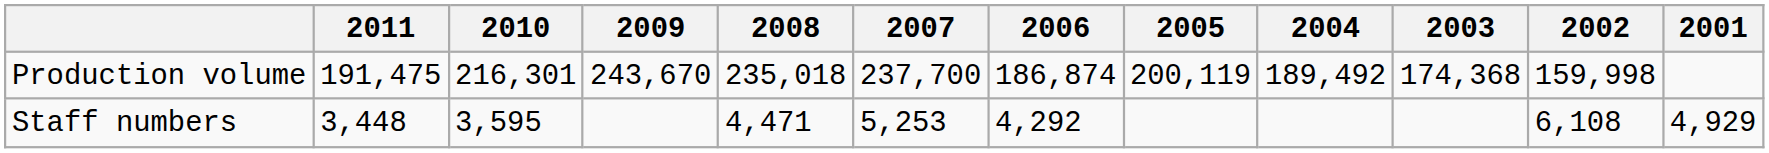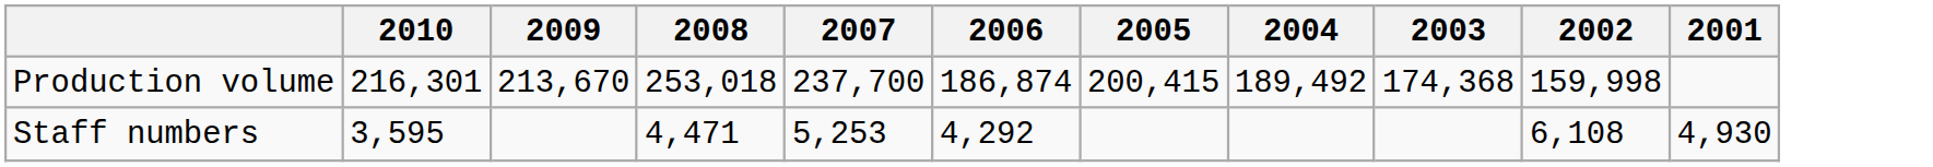- column: 2011 | 191,475 | 3,448
Production volume | 2009: 243,670 -> 213,670
Production volume | 2008: 235,018 -> 253,018
Production volume | 2005: 200,119 -> 200,415
Staff numbers | 2001: 4,929 -> 4,930
